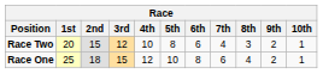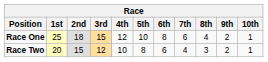rows swapped: Race One <-> Race Two
